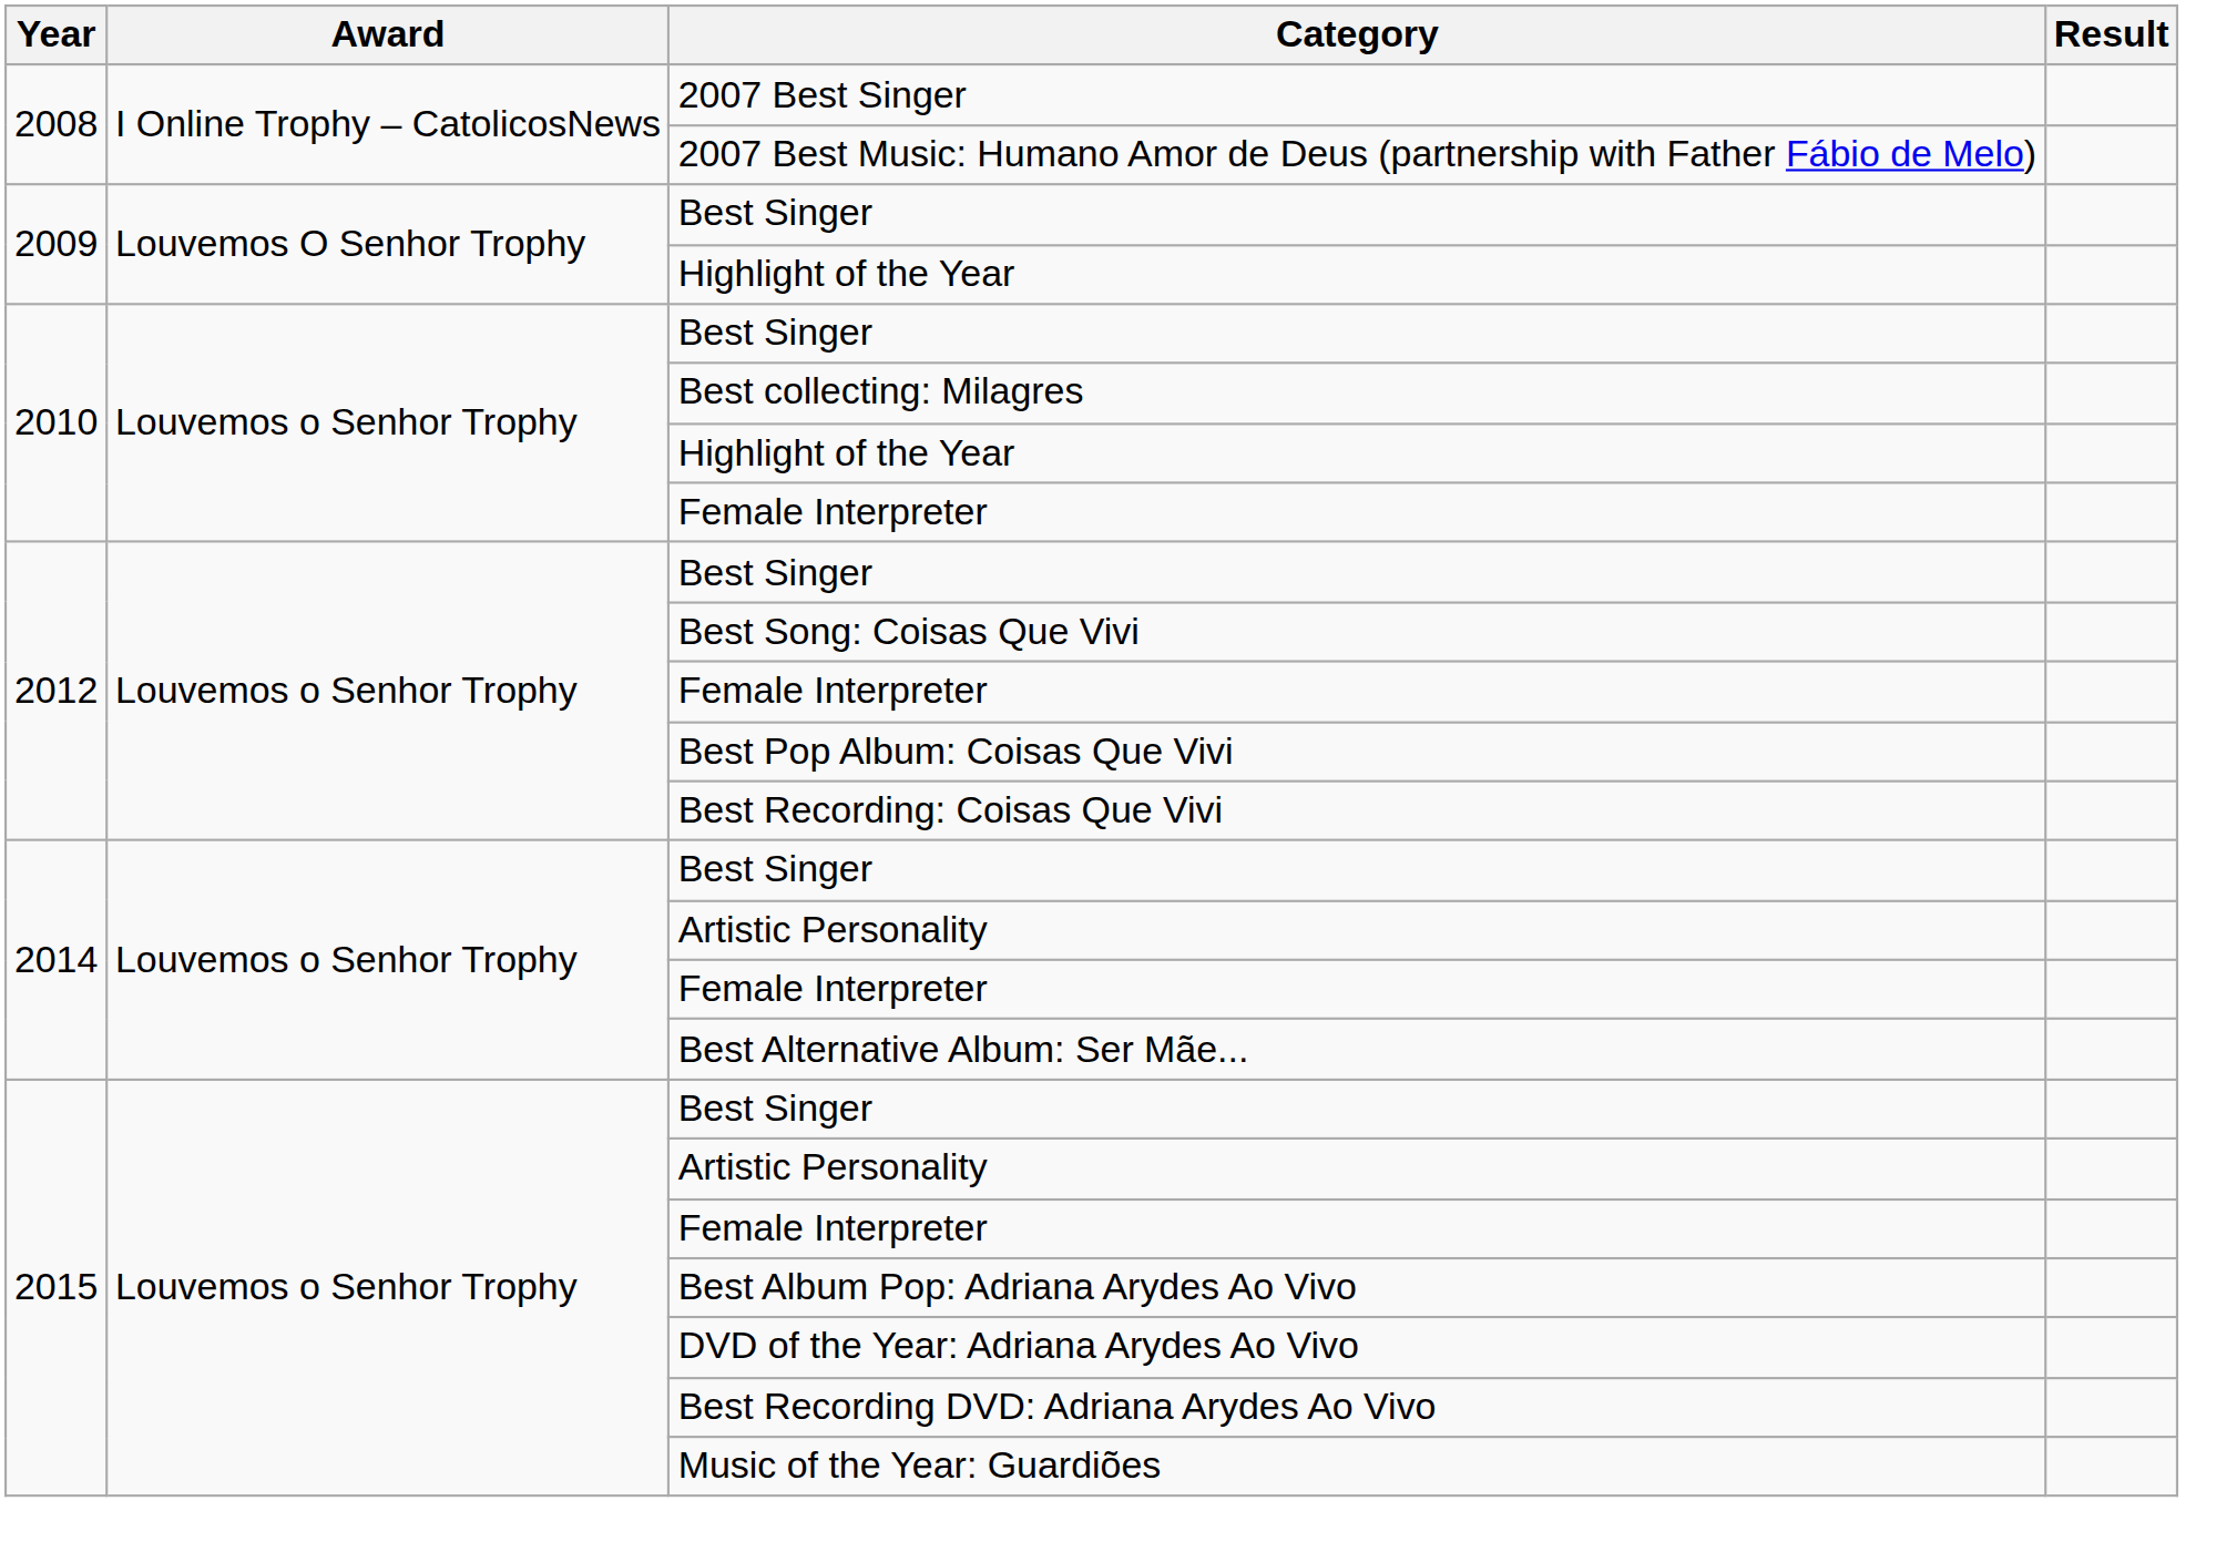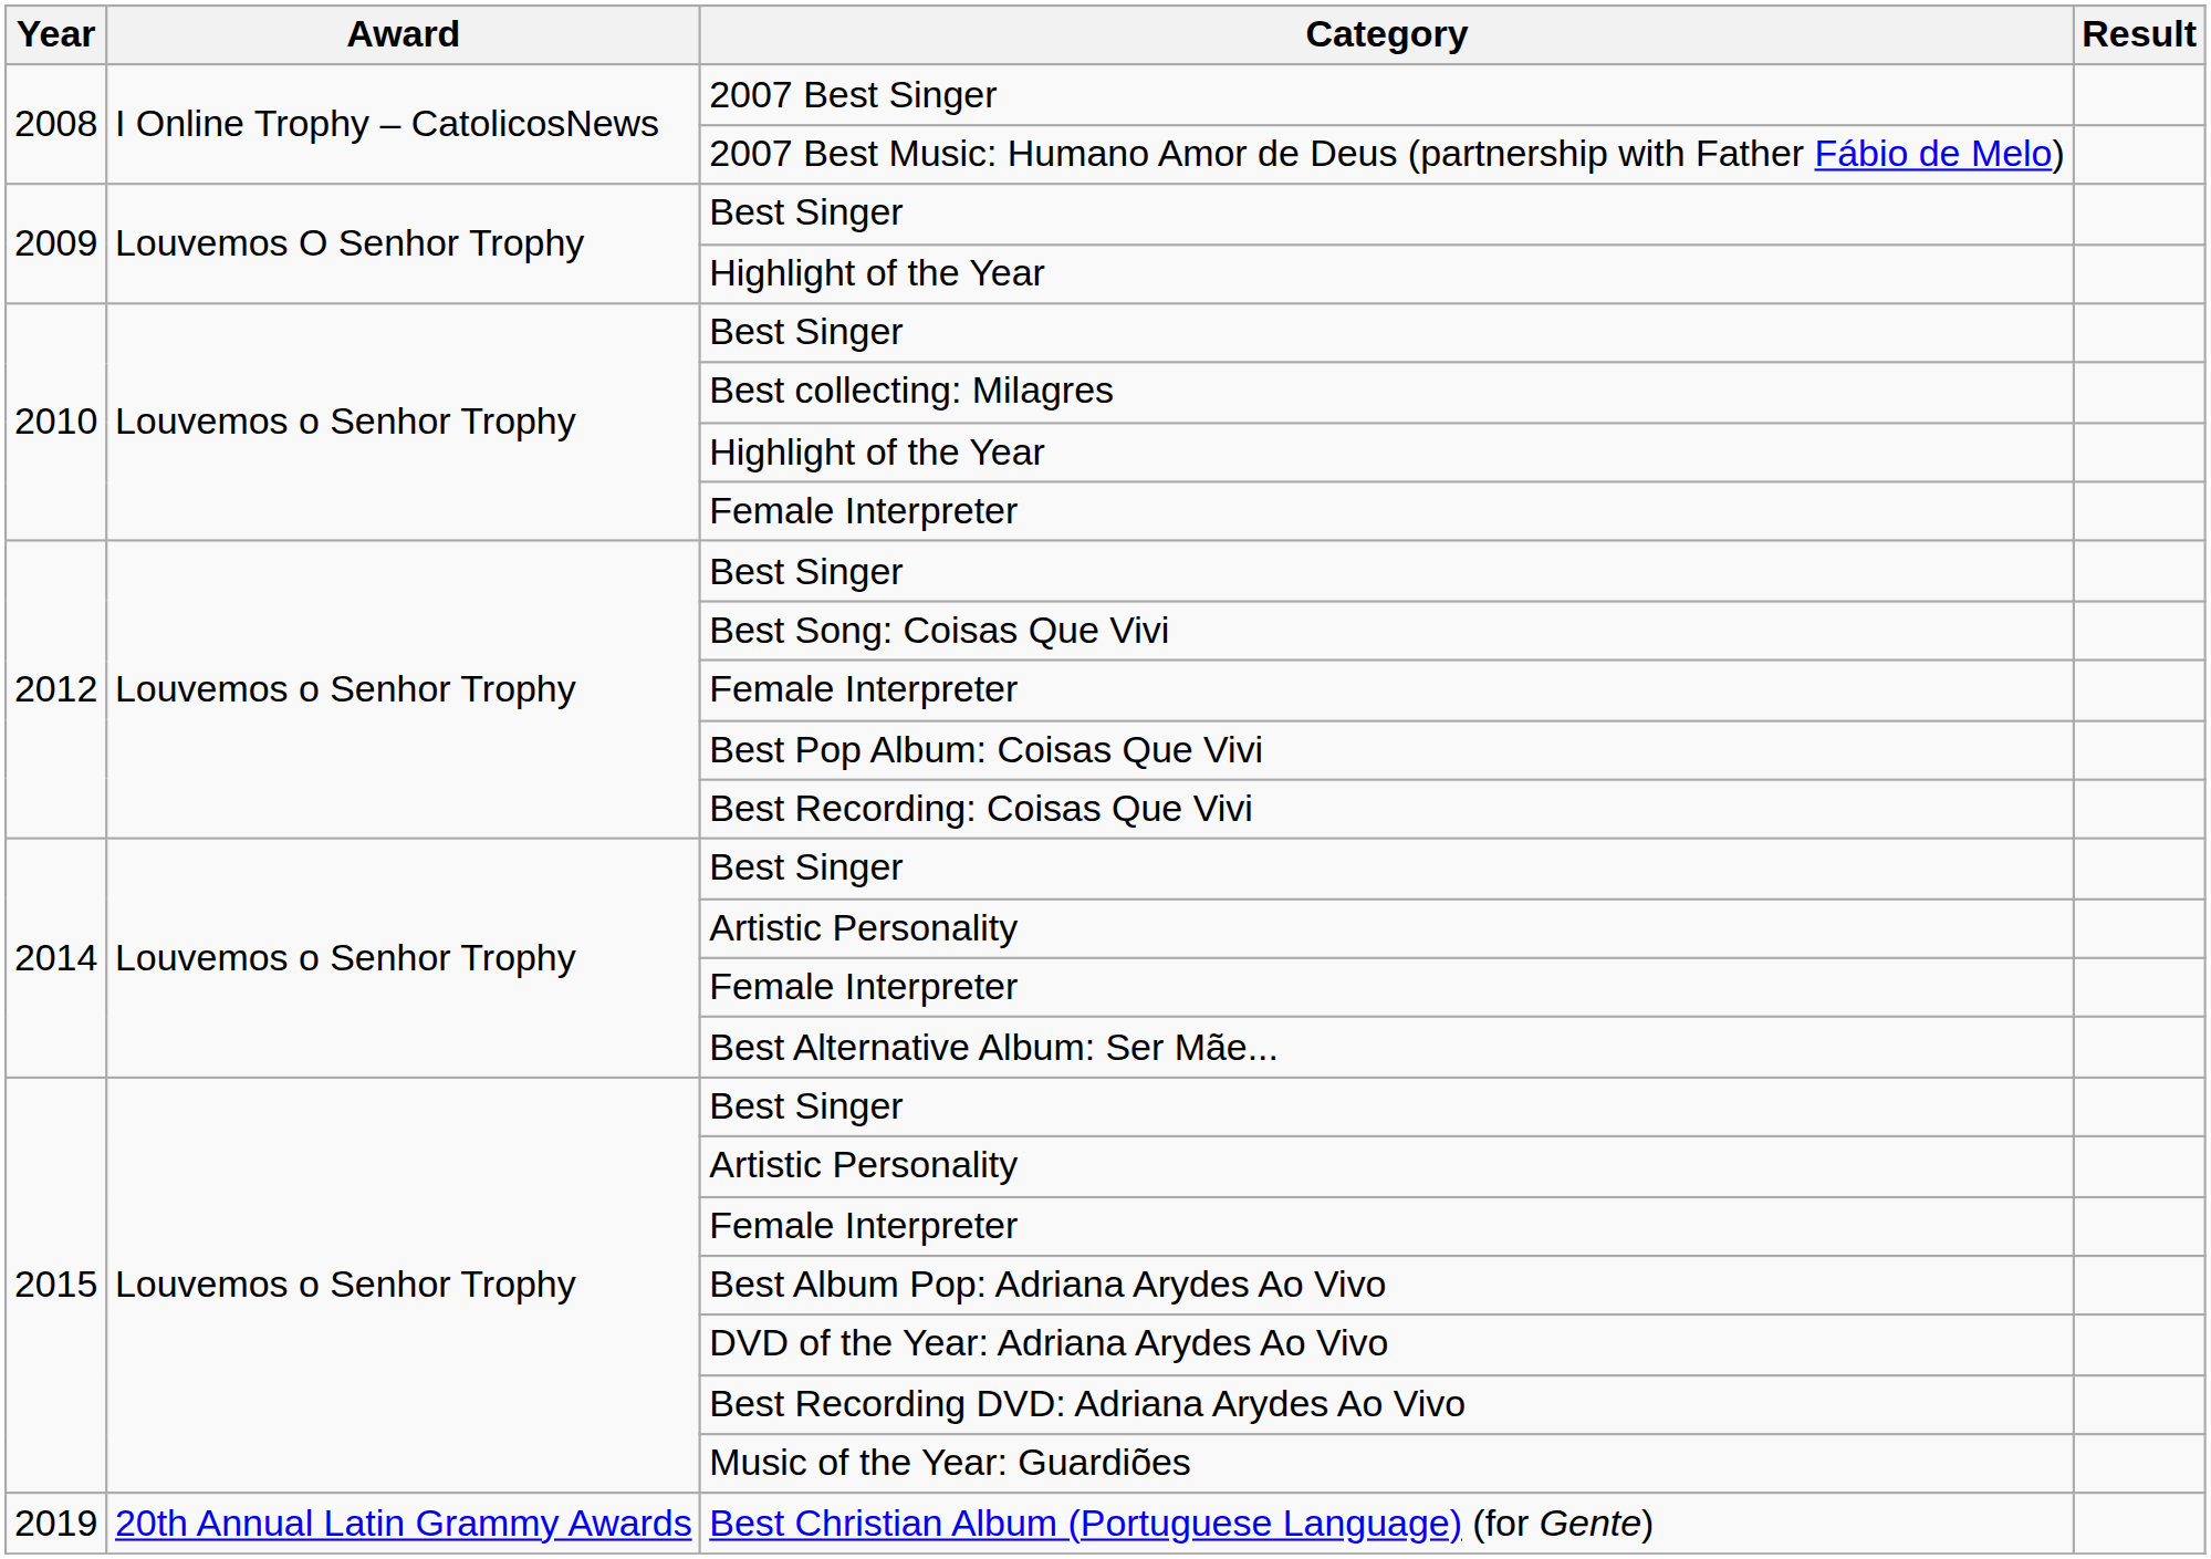+ row: 2019 | 20th Annual Latin Grammy Awards | Best Christian Album (Portuguese Language) (for Gente)
